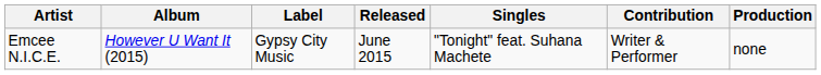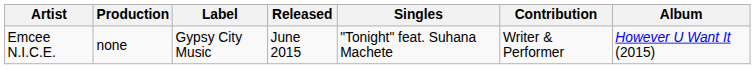columns swapped: Album <-> Production
